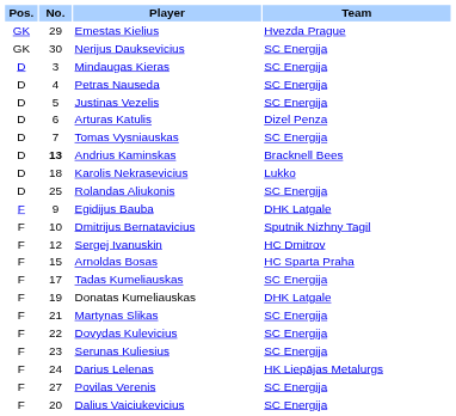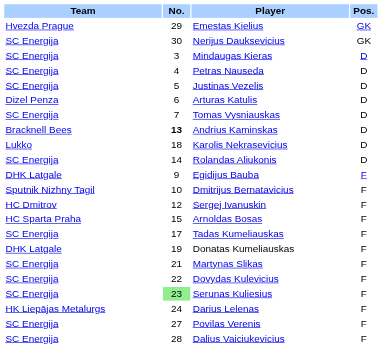columns swapped: Pos. <-> Team
Rolandas Aliukonis | No.: 25 -> 14
Serunas Kuliesius | No.: no background -> lightgreen background
Dalius Vaiciukevicius | No.: 20 -> 28
